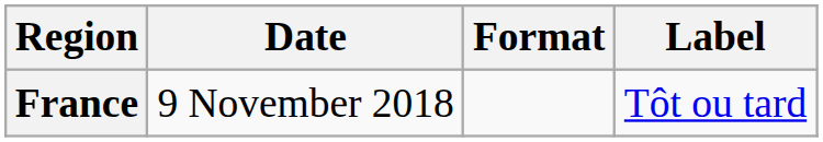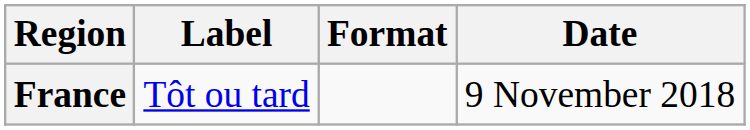columns swapped: Date <-> Label
